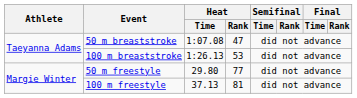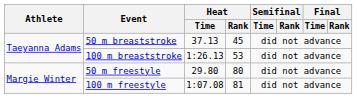50 m breaststroke | Heat / Time: 1:07.08 -> 37.13
50 m breaststroke | Heat / Rank: 47 -> 45
50 m freestyle | Heat / Rank: 77 -> 80
100 m freestyle | Heat / Time: 37.13 -> 1:07.08
